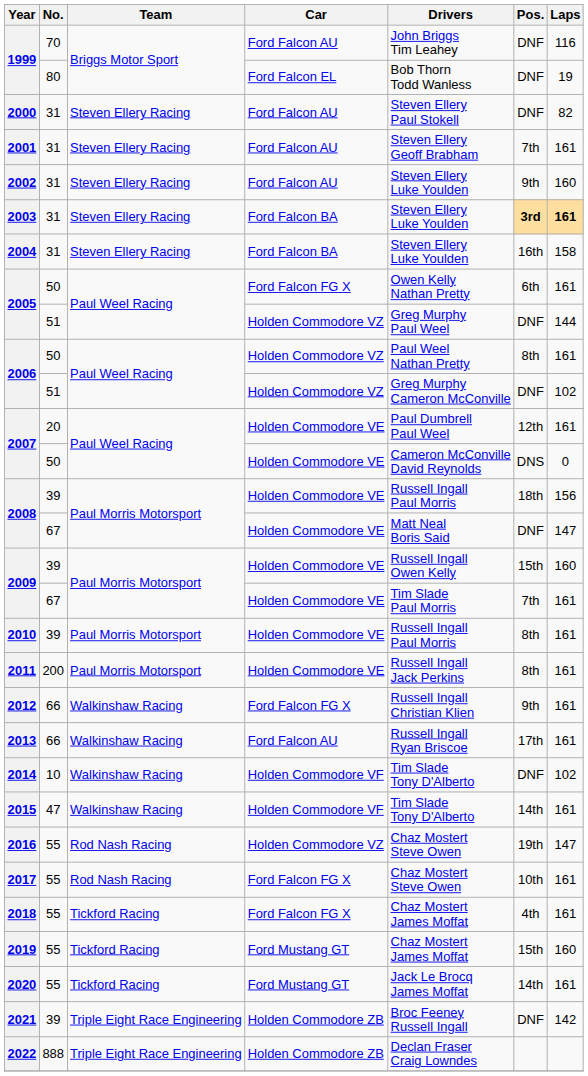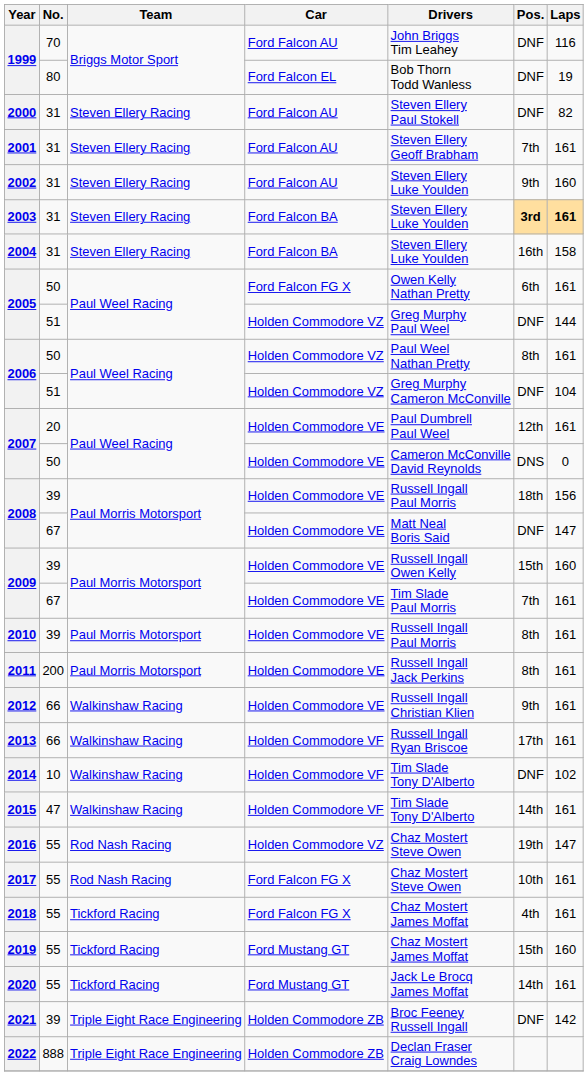2006 / 51 | Laps: 102 -> 104
2012 | Car: Ford Falcon FG X -> Holden Commodore VE
2013 | Car: Ford Falcon AU -> Holden Commodore VF
